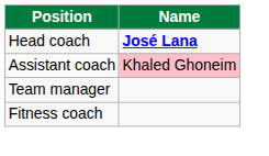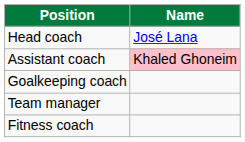Head coach | Name: bold -> normal
+ row: Goalkeeping coach
